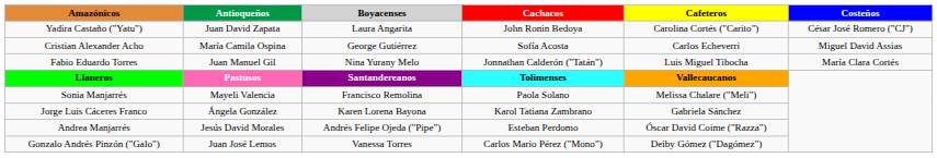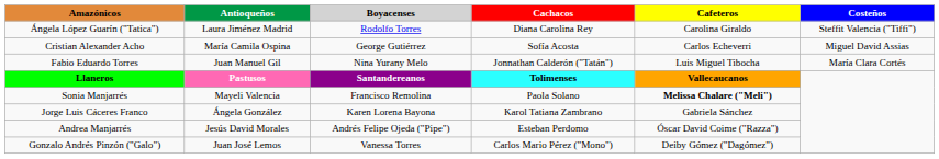+ row: Ángela López Guarín ("Tatica") | Laura Jiménez Madrid | Rodolfo Torres | Diana Carolina Rey | Carolina Giraldo | Steffit Valencia ("Tiffi")
- row: Yadira Castaño ("Yatu") | Juan David Zapata | Laura Angarita | John Ronin Bedoya | Carolina Cortés ("Carito") | César José Romero ("CJ")
Sonia Manjarrés | Cafeteros: normal -> bold
